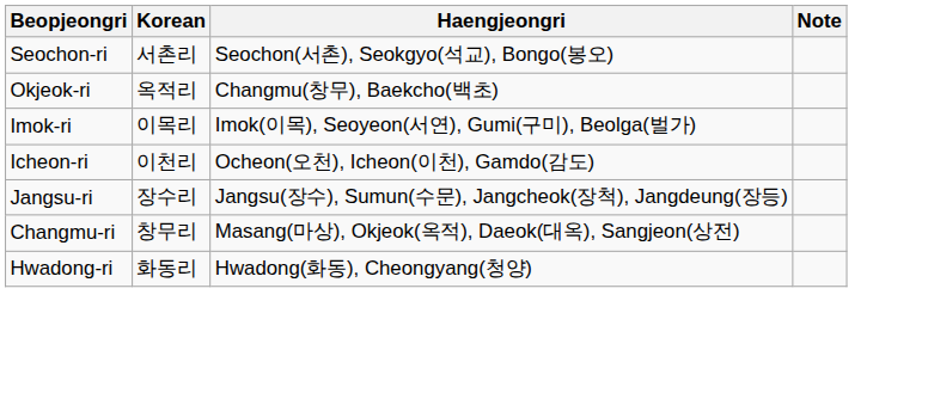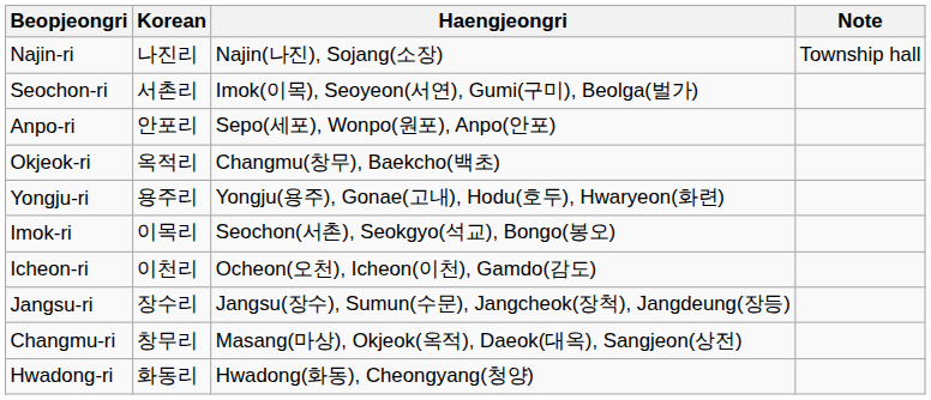+ row: Najin-ri | 나진리 | Najin(나진), Sojang(소장) | Township hall
Seochon-ri | Haengjeongri: Seochon(서촌), Seokgyo(석교), Bongo(봉오) -> Imok(이목), Seoyeon(서연), Gumi(구미), Beolga(벌가)
+ row: Anpo-ri | 안포리 | Sepo(세포), Wonpo(원포), Anpo(안포)
+ row: Yongju-ri | 용주리 | Yongju(용주), Gonae(고내), Hodu(호두), Hwaryeon(화련)
Imok-ri | Haengjeongri: Imok(이목), Seoyeon(서연), Gumi(구미), Beolga(벌가) -> Seochon(서촌), Seokgyo(석교), Bongo(봉오)
